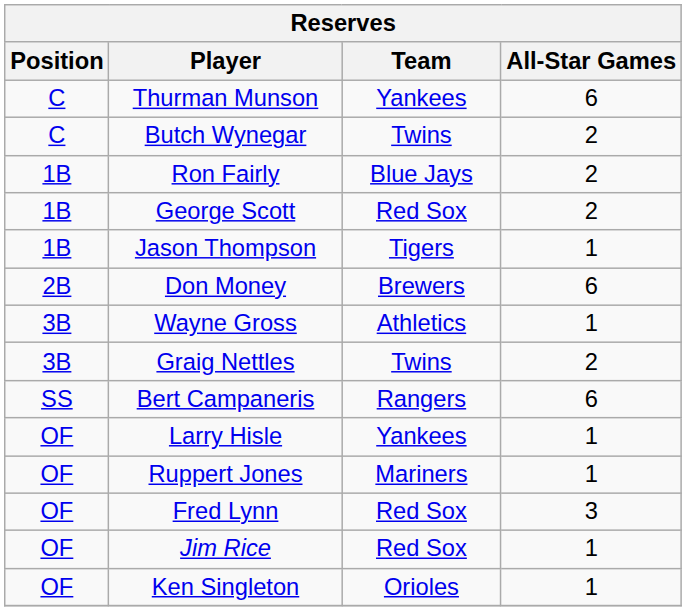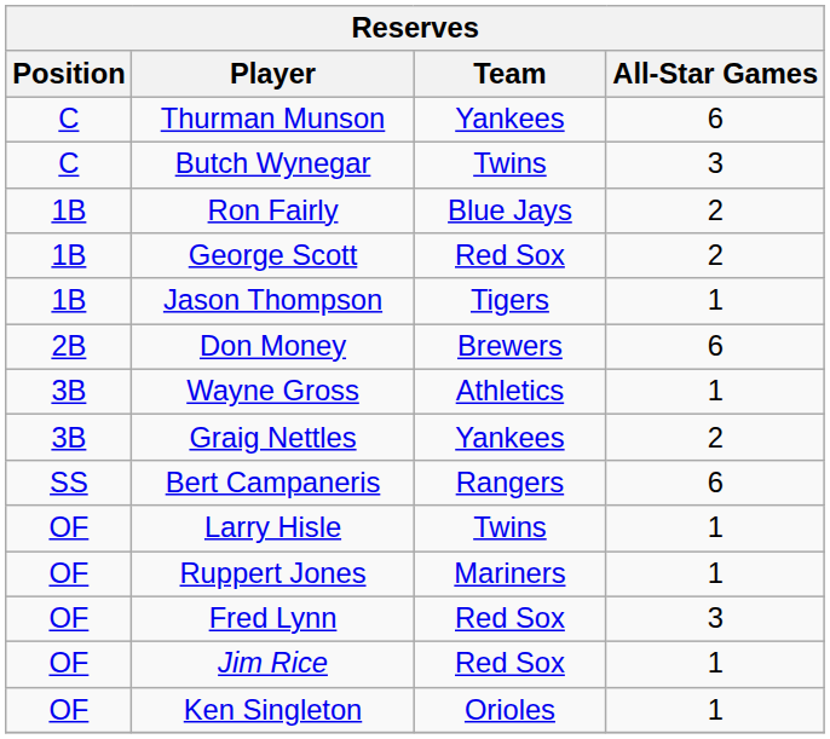Butch Wynegar | All-Star Games: 2 -> 3
Graig Nettles | Team: Twins -> Yankees
Larry Hisle | Team: Yankees -> Twins
